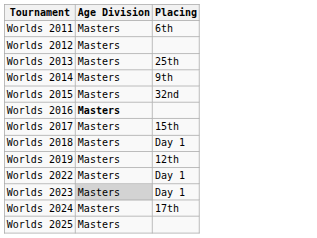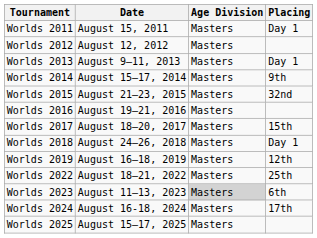+ column: Date | August 15, 2011 | August 12, 2012 | August 9–11, 2013 | August 15–17, 2014 | August 21–23, 2015 | August 19–21, 2016 | August 18–20, 2017 | August 24–26, 2018 | August 16–18, 2019 | August 18–21, 2022 | August 11–13, 2023 | August 16-18, 2024 | August 15–17, 2025
Worlds 2011 | Placing: 6th -> Day 1
Worlds 2013 | Placing: 25th -> Day 1
Worlds 2016 | Age Division: bold -> normal
Worlds 2022 | Placing: Day 1 -> 25th
Worlds 2023 | Placing: Day 1 -> 6th
